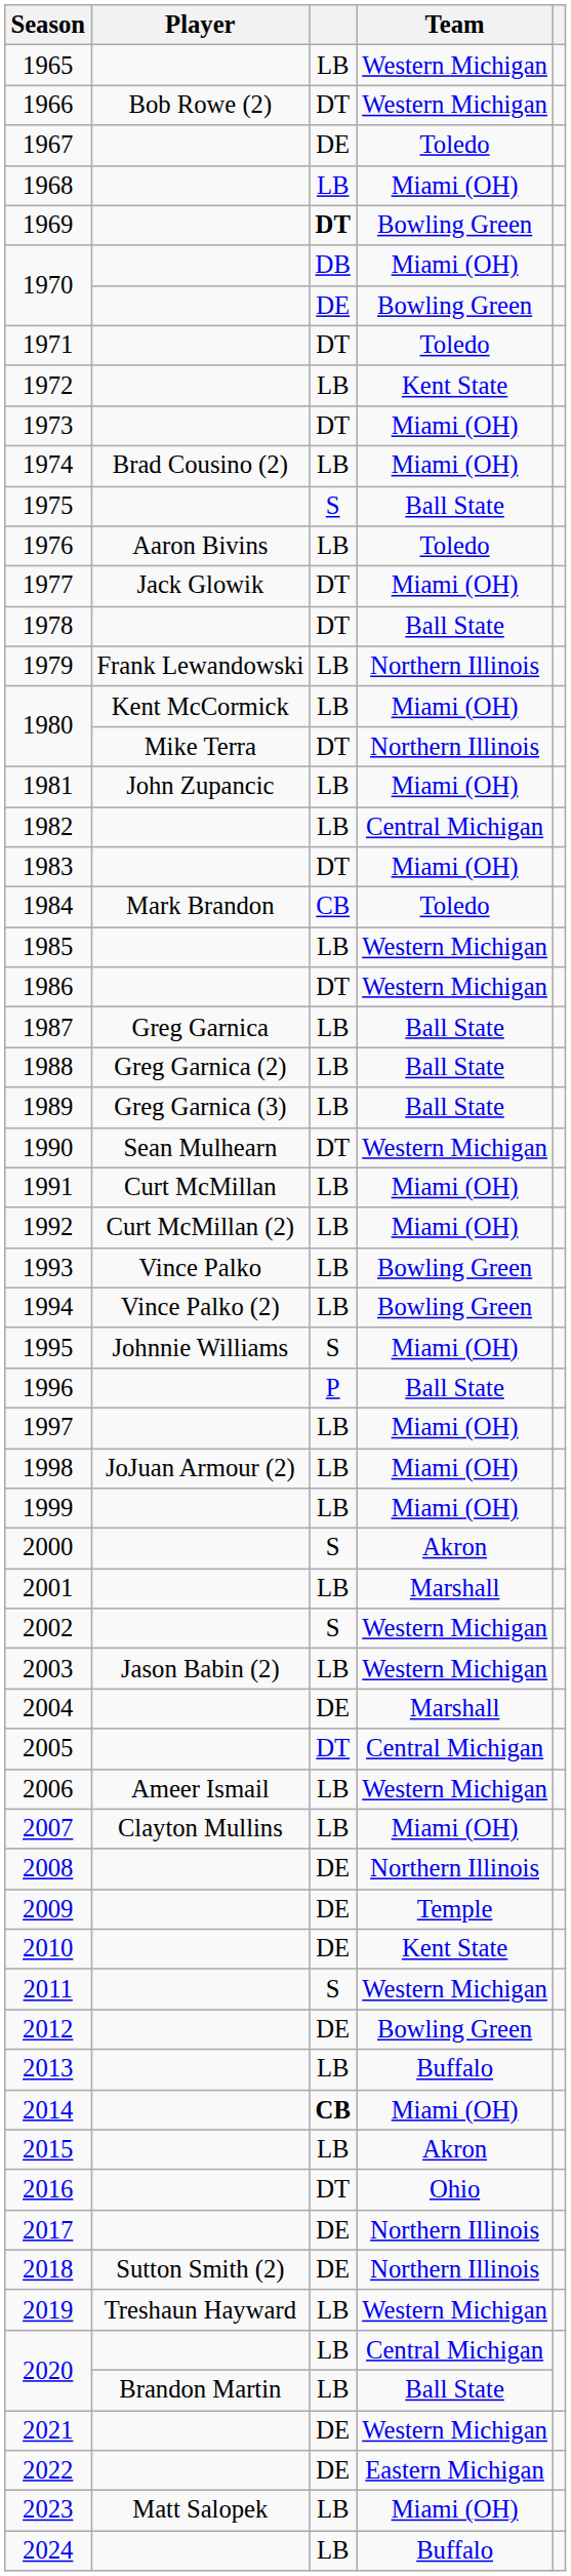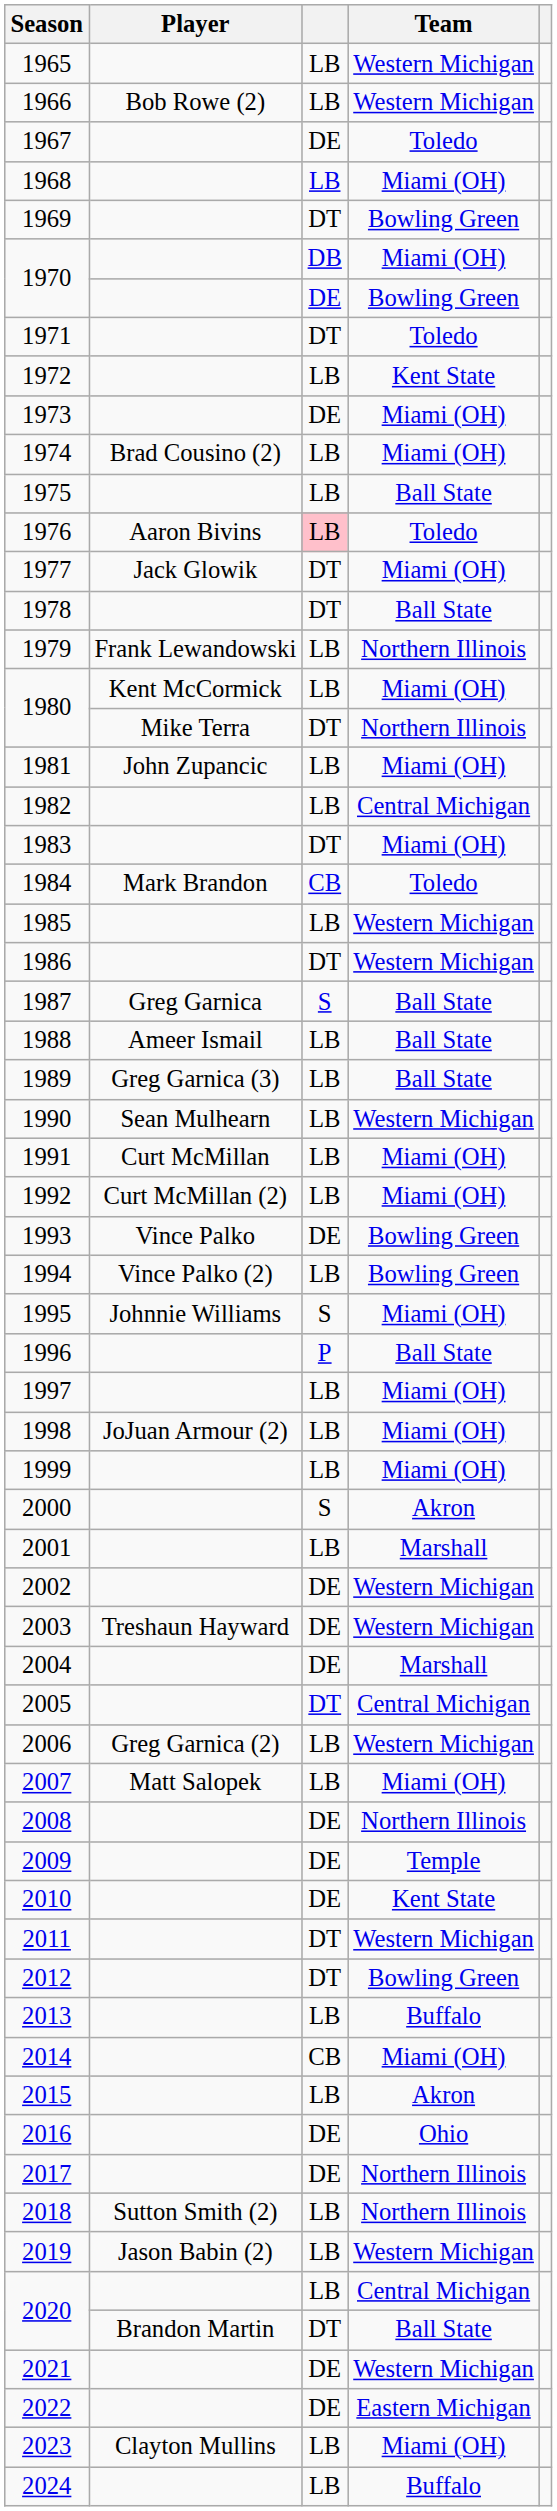1966 | column 3: DT -> LB
1969 | column 3: bold -> normal
1973 | column 3: DT -> DE
1975 | column 3: S -> LB
1976 | column 3: no background -> pink background
1987 | column 3: LB -> S
1988 | Player: Greg Garnica (2) -> Ameer Ismail
1990 | column 3: DT -> LB
1993 | column 3: LB -> DE
2002 | column 3: S -> DE
2003 | Player: Jason Babin (2) -> Treshaun Hayward
2003 | column 3: LB -> DE
2006 | Player: Ameer Ismail -> Greg Garnica (2)
2007 | Player: Clayton Mullins -> Matt Salopek
2011 | column 3: S -> DT
2012 | column 3: DE -> DT
2014 | column 3: bold -> normal
2016 | column 3: DT -> DE
2018 | column 3: DE -> LB
2019 | Player: Treshaun Hayward -> Jason Babin (2)
2020 / Ball State | column 3: LB -> DT
2023 | Player: Matt Salopek -> Clayton Mullins
